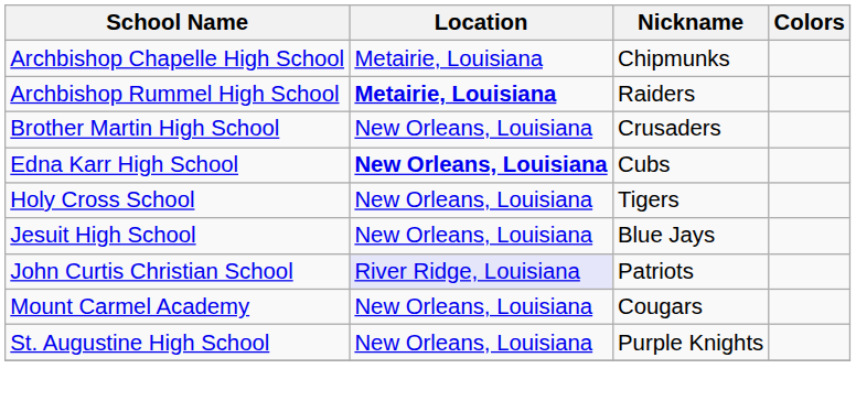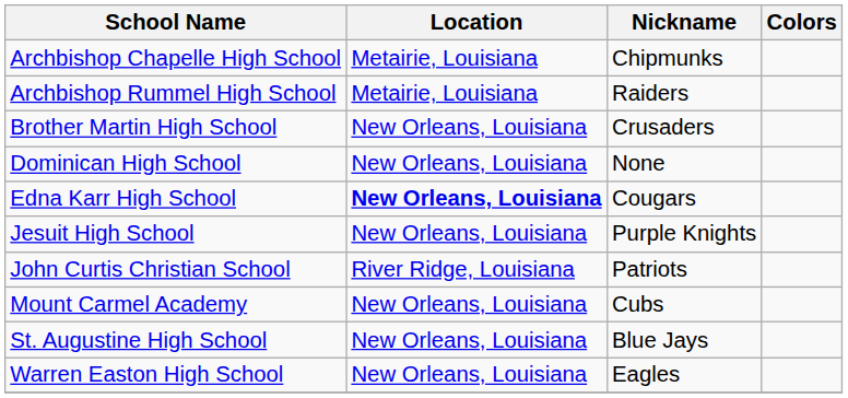Archbishop Rummel High School | Location: bold -> normal
+ row: Dominican High School | New Orleans, Louisiana | None
Edna Karr High School | Nickname: Cubs -> Cougars
- row: Holy Cross School | New Orleans, Louisiana | Tigers
Jesuit High School | Nickname: Blue Jays -> Purple Knights
John Curtis Christian School | Location: lavender background -> no background
Mount Carmel Academy | Nickname: Cougars -> Cubs
St. Augustine High School | Nickname: Purple Knights -> Blue Jays
+ row: Warren Easton High School | New Orleans, Louisiana | Eagles
